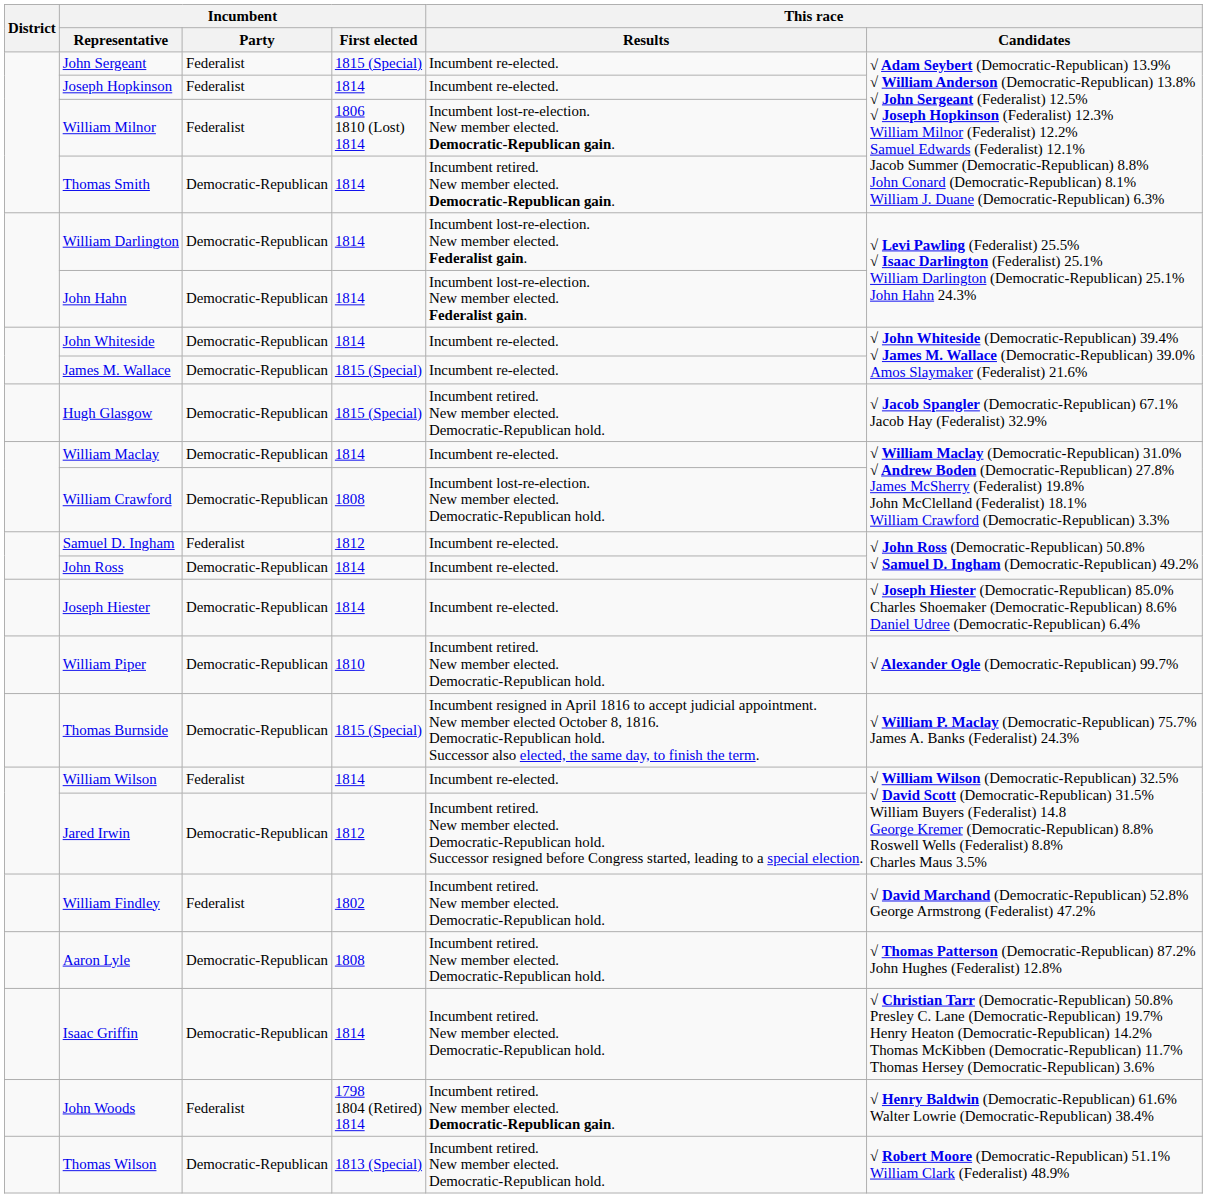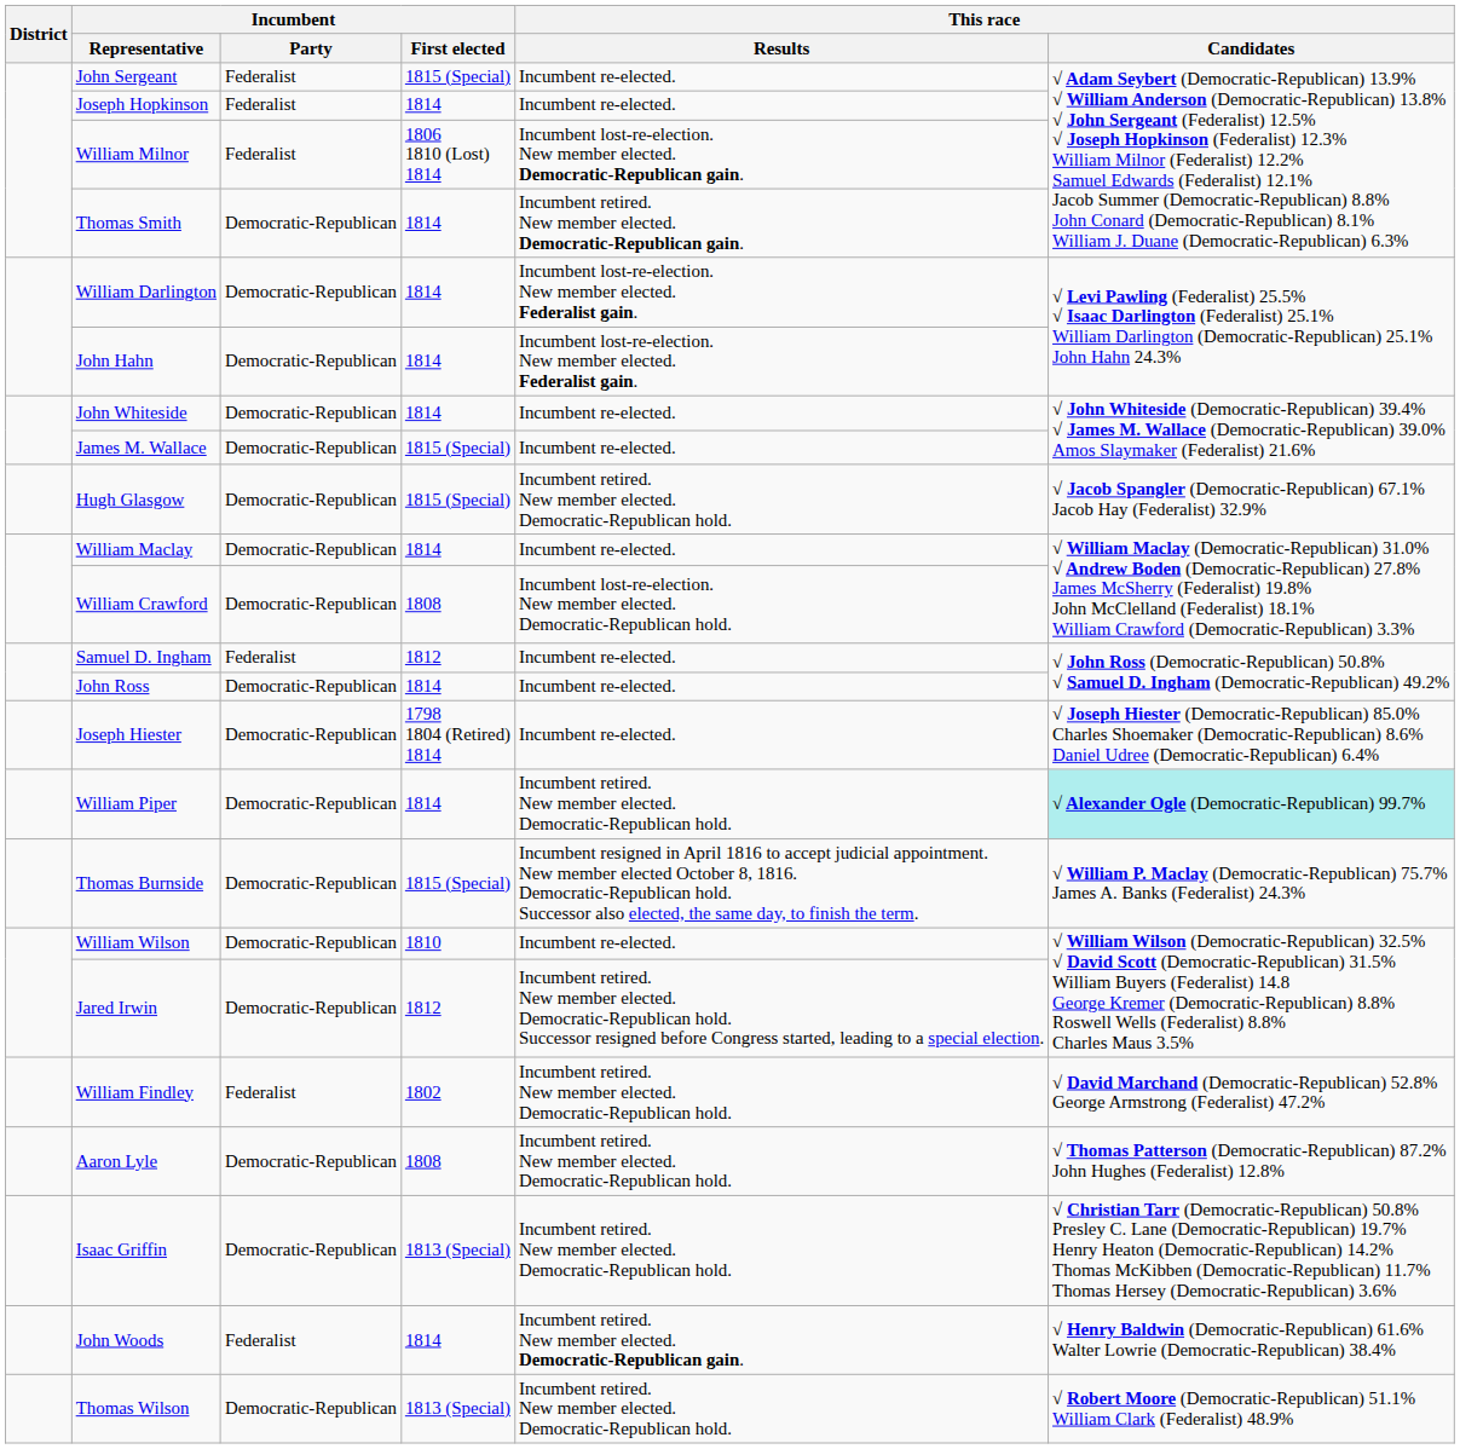Joseph Hiester | Incumbent / First elected: 1814 -> 1798 1804 (Retired) 1814
William Piper | Incumbent / First elected: 1810 -> 1814
William Piper | This race / Candidates: no background -> paleturquoise background
William Wilson | Incumbent / Party: Federalist -> Democratic-Republican
William Wilson | Incumbent / First elected: 1814 -> 1810
Isaac Griffin | Incumbent / First elected: 1814 -> 1813 (Special)
John Woods | Incumbent / First elected: 1798 1804 (Retired) 1814 -> 1814
